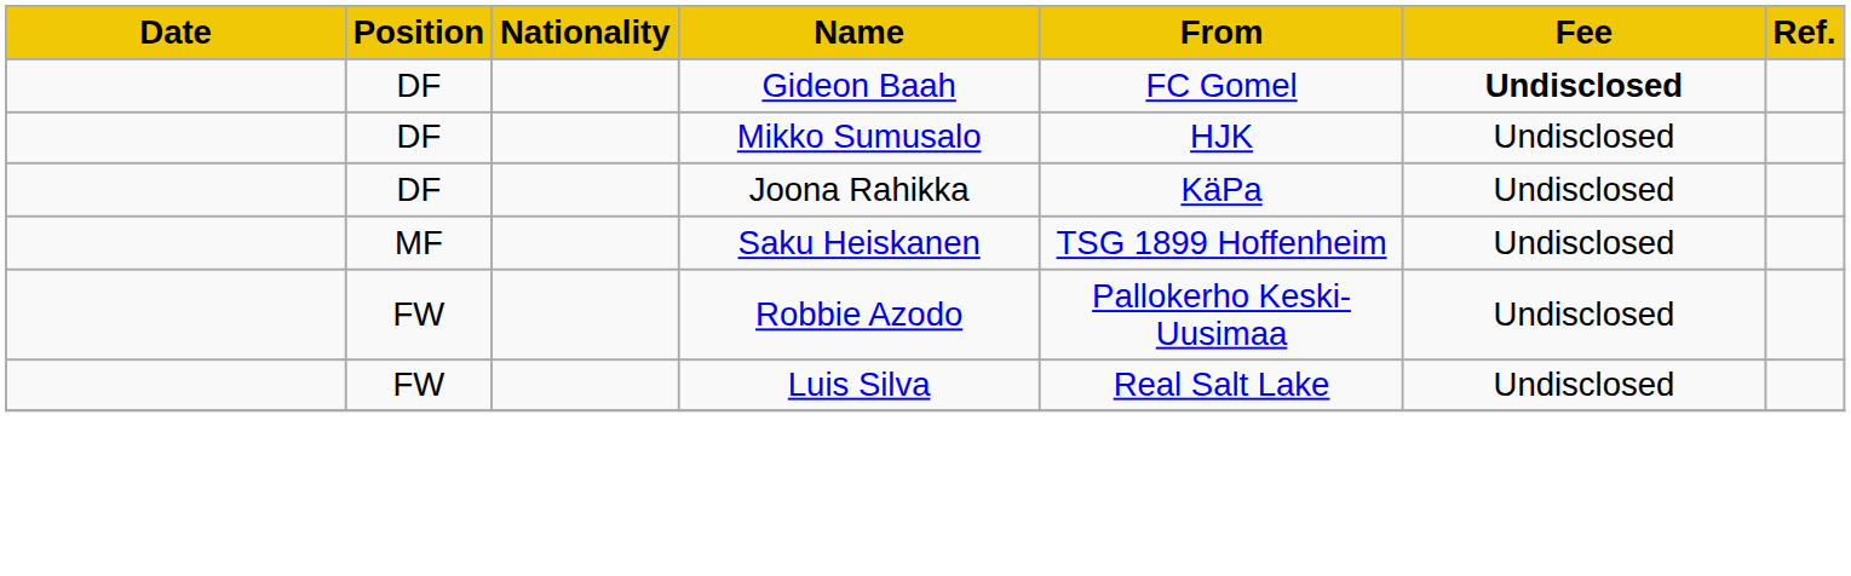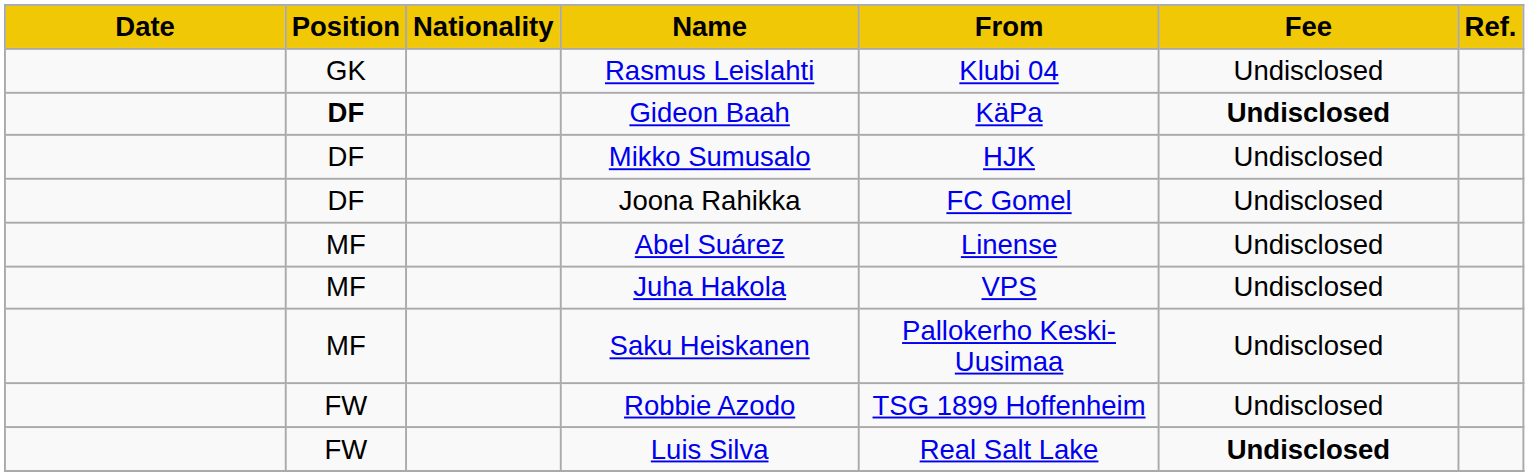+ row: GK | Rasmus Leislahti | Klubi 04 | Undisclosed
Gideon Baah | Position: normal -> bold
Gideon Baah | From: FC Gomel -> KäPa
Joona Rahikka | From: KäPa -> FC Gomel
+ row: MF | Abel Suárez | Linense | Undisclosed
+ row: MF | Juha Hakola | VPS | Undisclosed
Saku Heiskanen | From: TSG 1899 Hoffenheim -> Pallokerho Keski-Uusimaa
Robbie Azodo | From: Pallokerho Keski-Uusimaa -> TSG 1899 Hoffenheim
Luis Silva | Fee: normal -> bold
